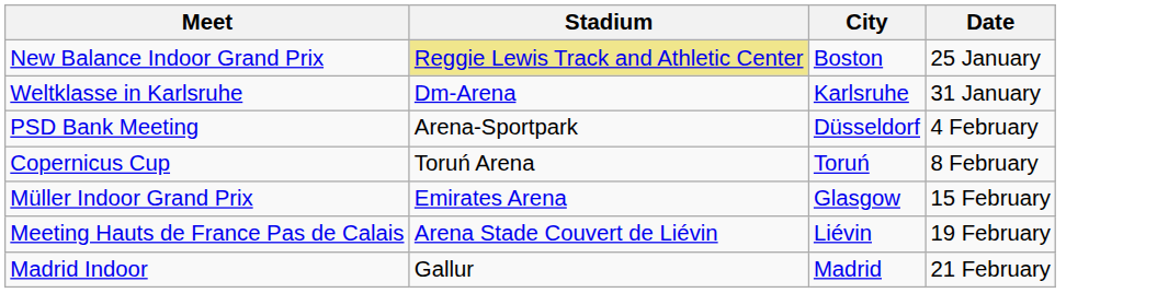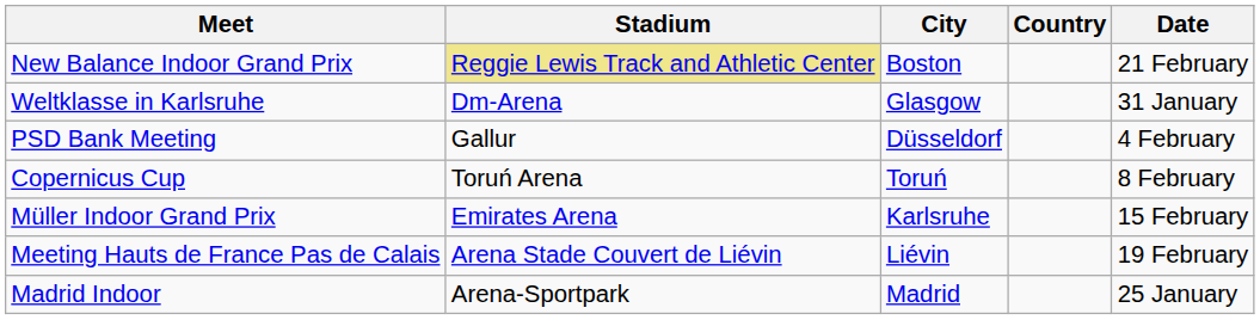+ column: Country
New Balance Indoor Grand Prix | Date: 25 January -> 21 February
Weltklasse in Karlsruhe | City: Karlsruhe -> Glasgow
PSD Bank Meeting | Stadium: Arena-Sportpark -> Gallur
Müller Indoor Grand Prix | City: Glasgow -> Karlsruhe
Madrid Indoor | Stadium: Gallur -> Arena-Sportpark
Madrid Indoor | Date: 21 February -> 25 January
